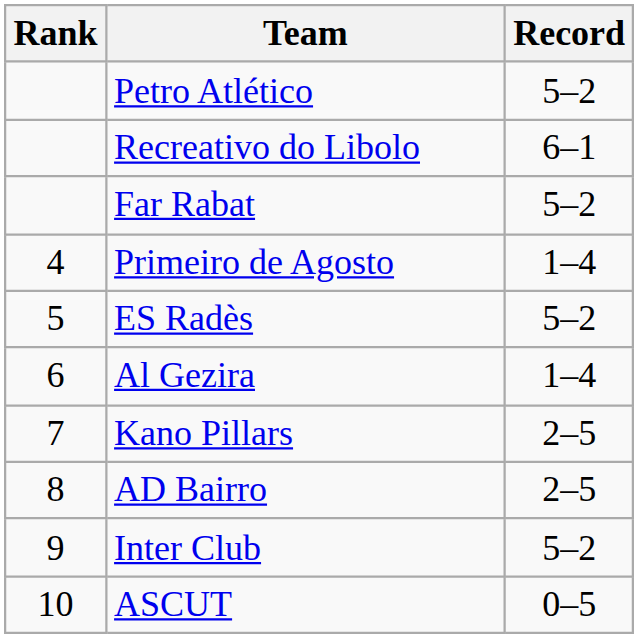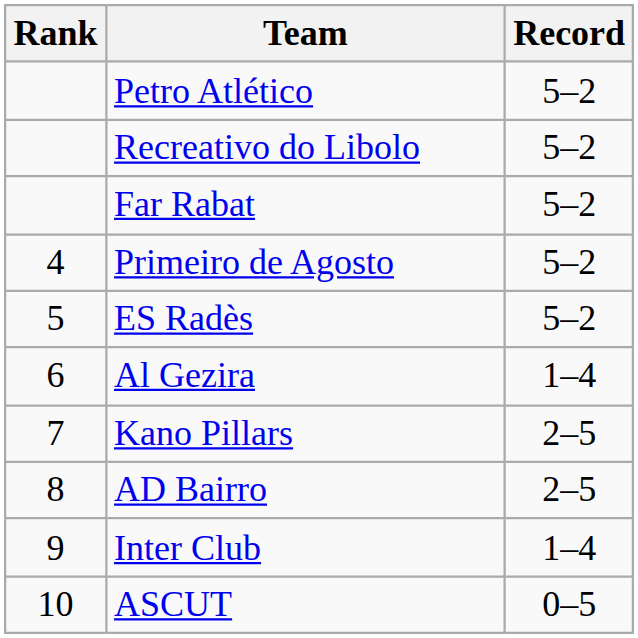Recreativo do Libolo | Record: 6–1 -> 5–2
Primeiro de Agosto | Record: 1–4 -> 5–2
Inter Club | Record: 5–2 -> 1–4
